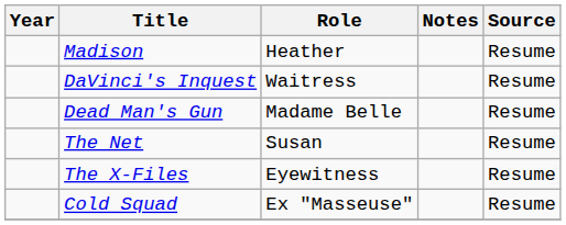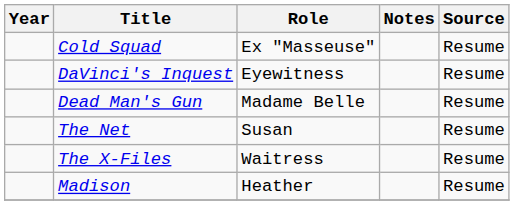rows swapped: Cold Squad <-> Madison
DaVinci's Inquest | Role: Waitress -> Eyewitness
The X-Files | Role: Eyewitness -> Waitress
